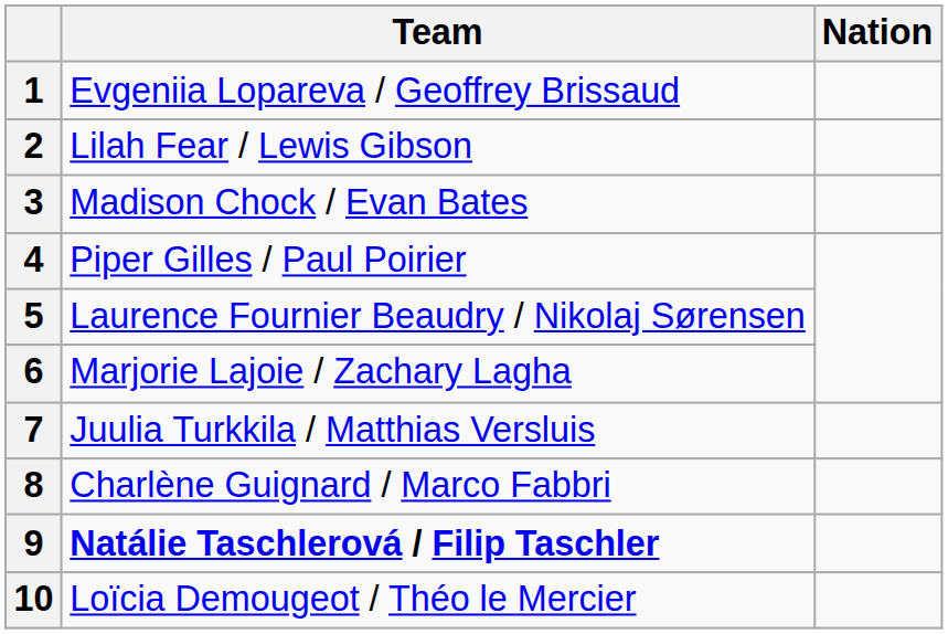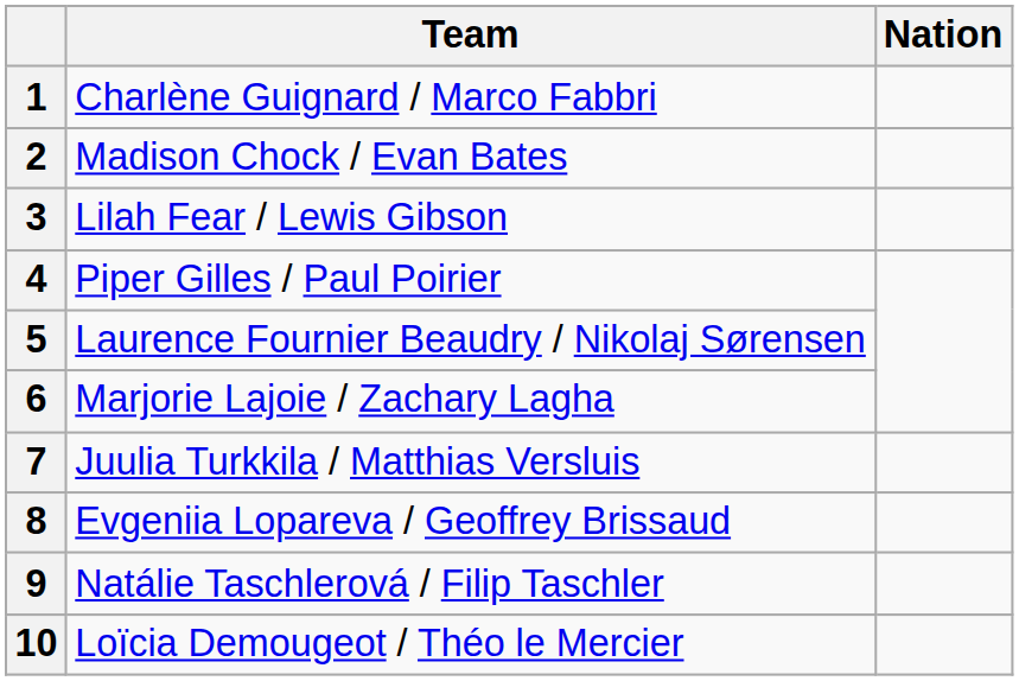1 | Team: Evgeniia Lopareva / Geoffrey Brissaud -> Charlène Guignard / Marco Fabbri
2 | Team: Lilah Fear / Lewis Gibson -> Madison Chock / Evan Bates
3 | Team: Madison Chock / Evan Bates -> Lilah Fear / Lewis Gibson
8 | Team: Charlène Guignard / Marco Fabbri -> Evgeniia Lopareva / Geoffrey Brissaud
9 | Team: bold -> normal
